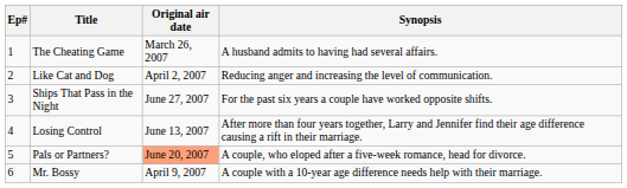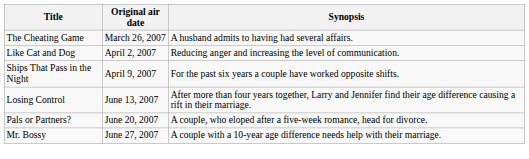- column: Ep# | 1 | 2 | 3 | 4 | 5 | 6
Ships That Pass in the Night | Original air date: June 27, 2007 -> April 9, 2007
Pals or Partners? | Original air date: lightsalmon background -> no background
Mr. Bossy | Original air date: April 9, 2007 -> June 27, 2007
